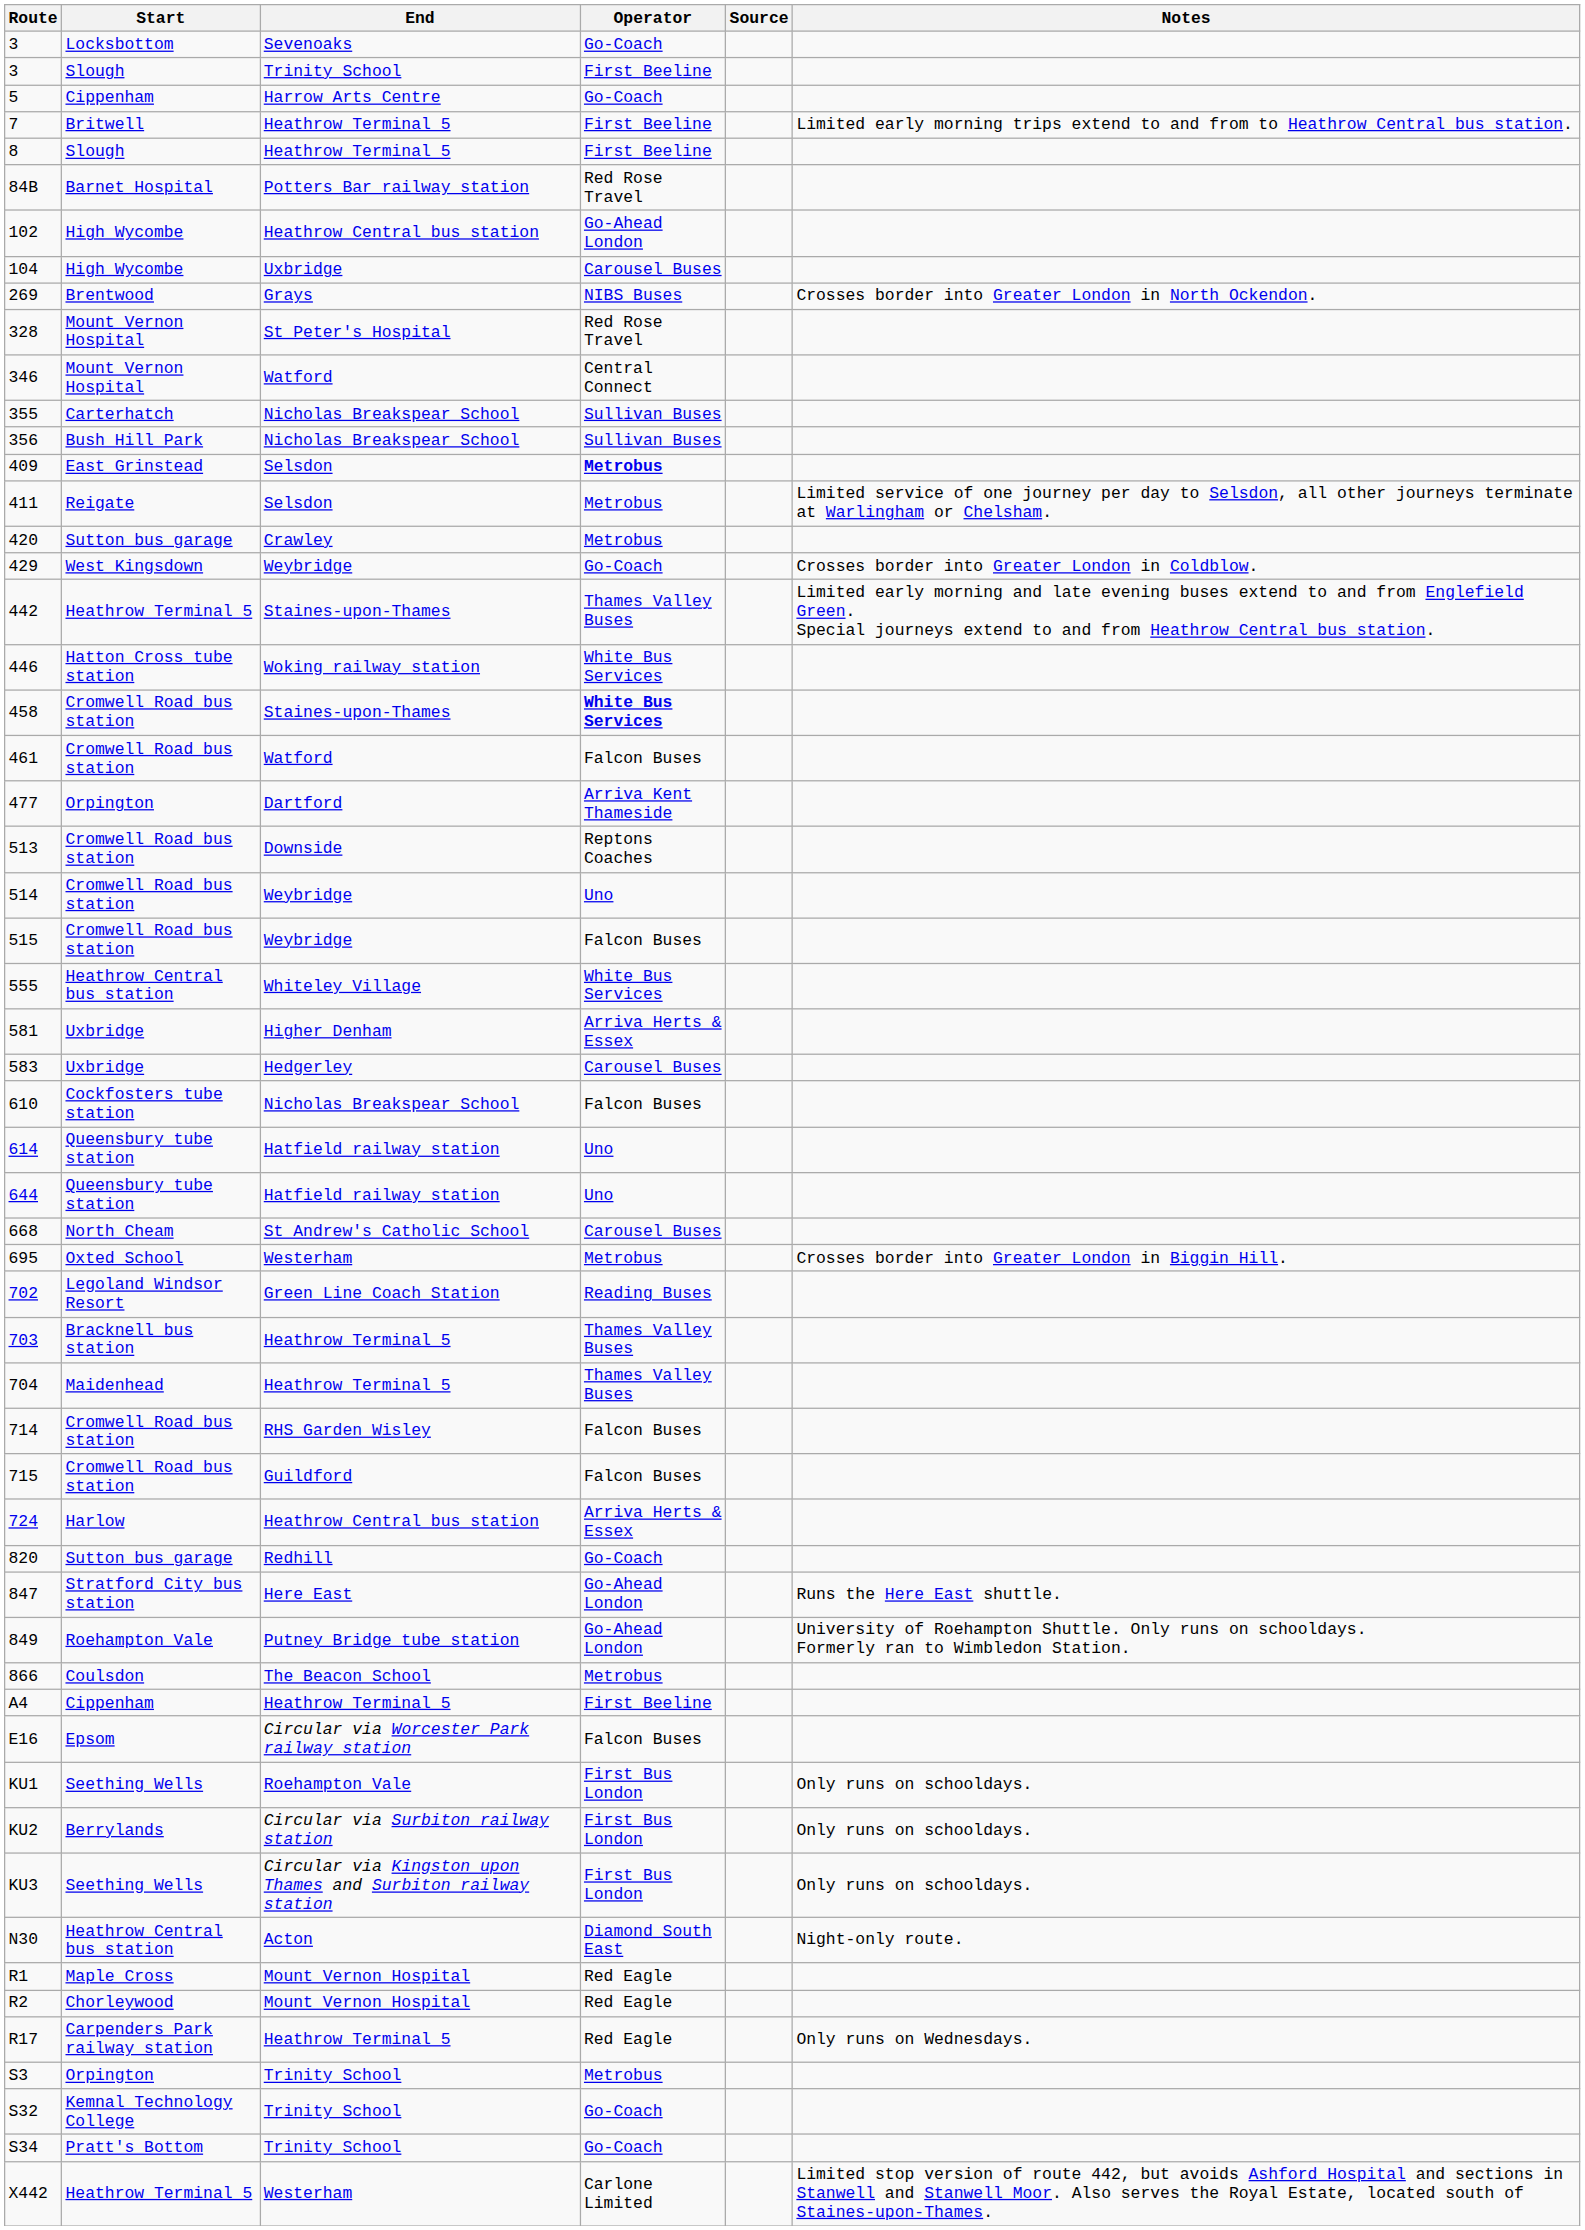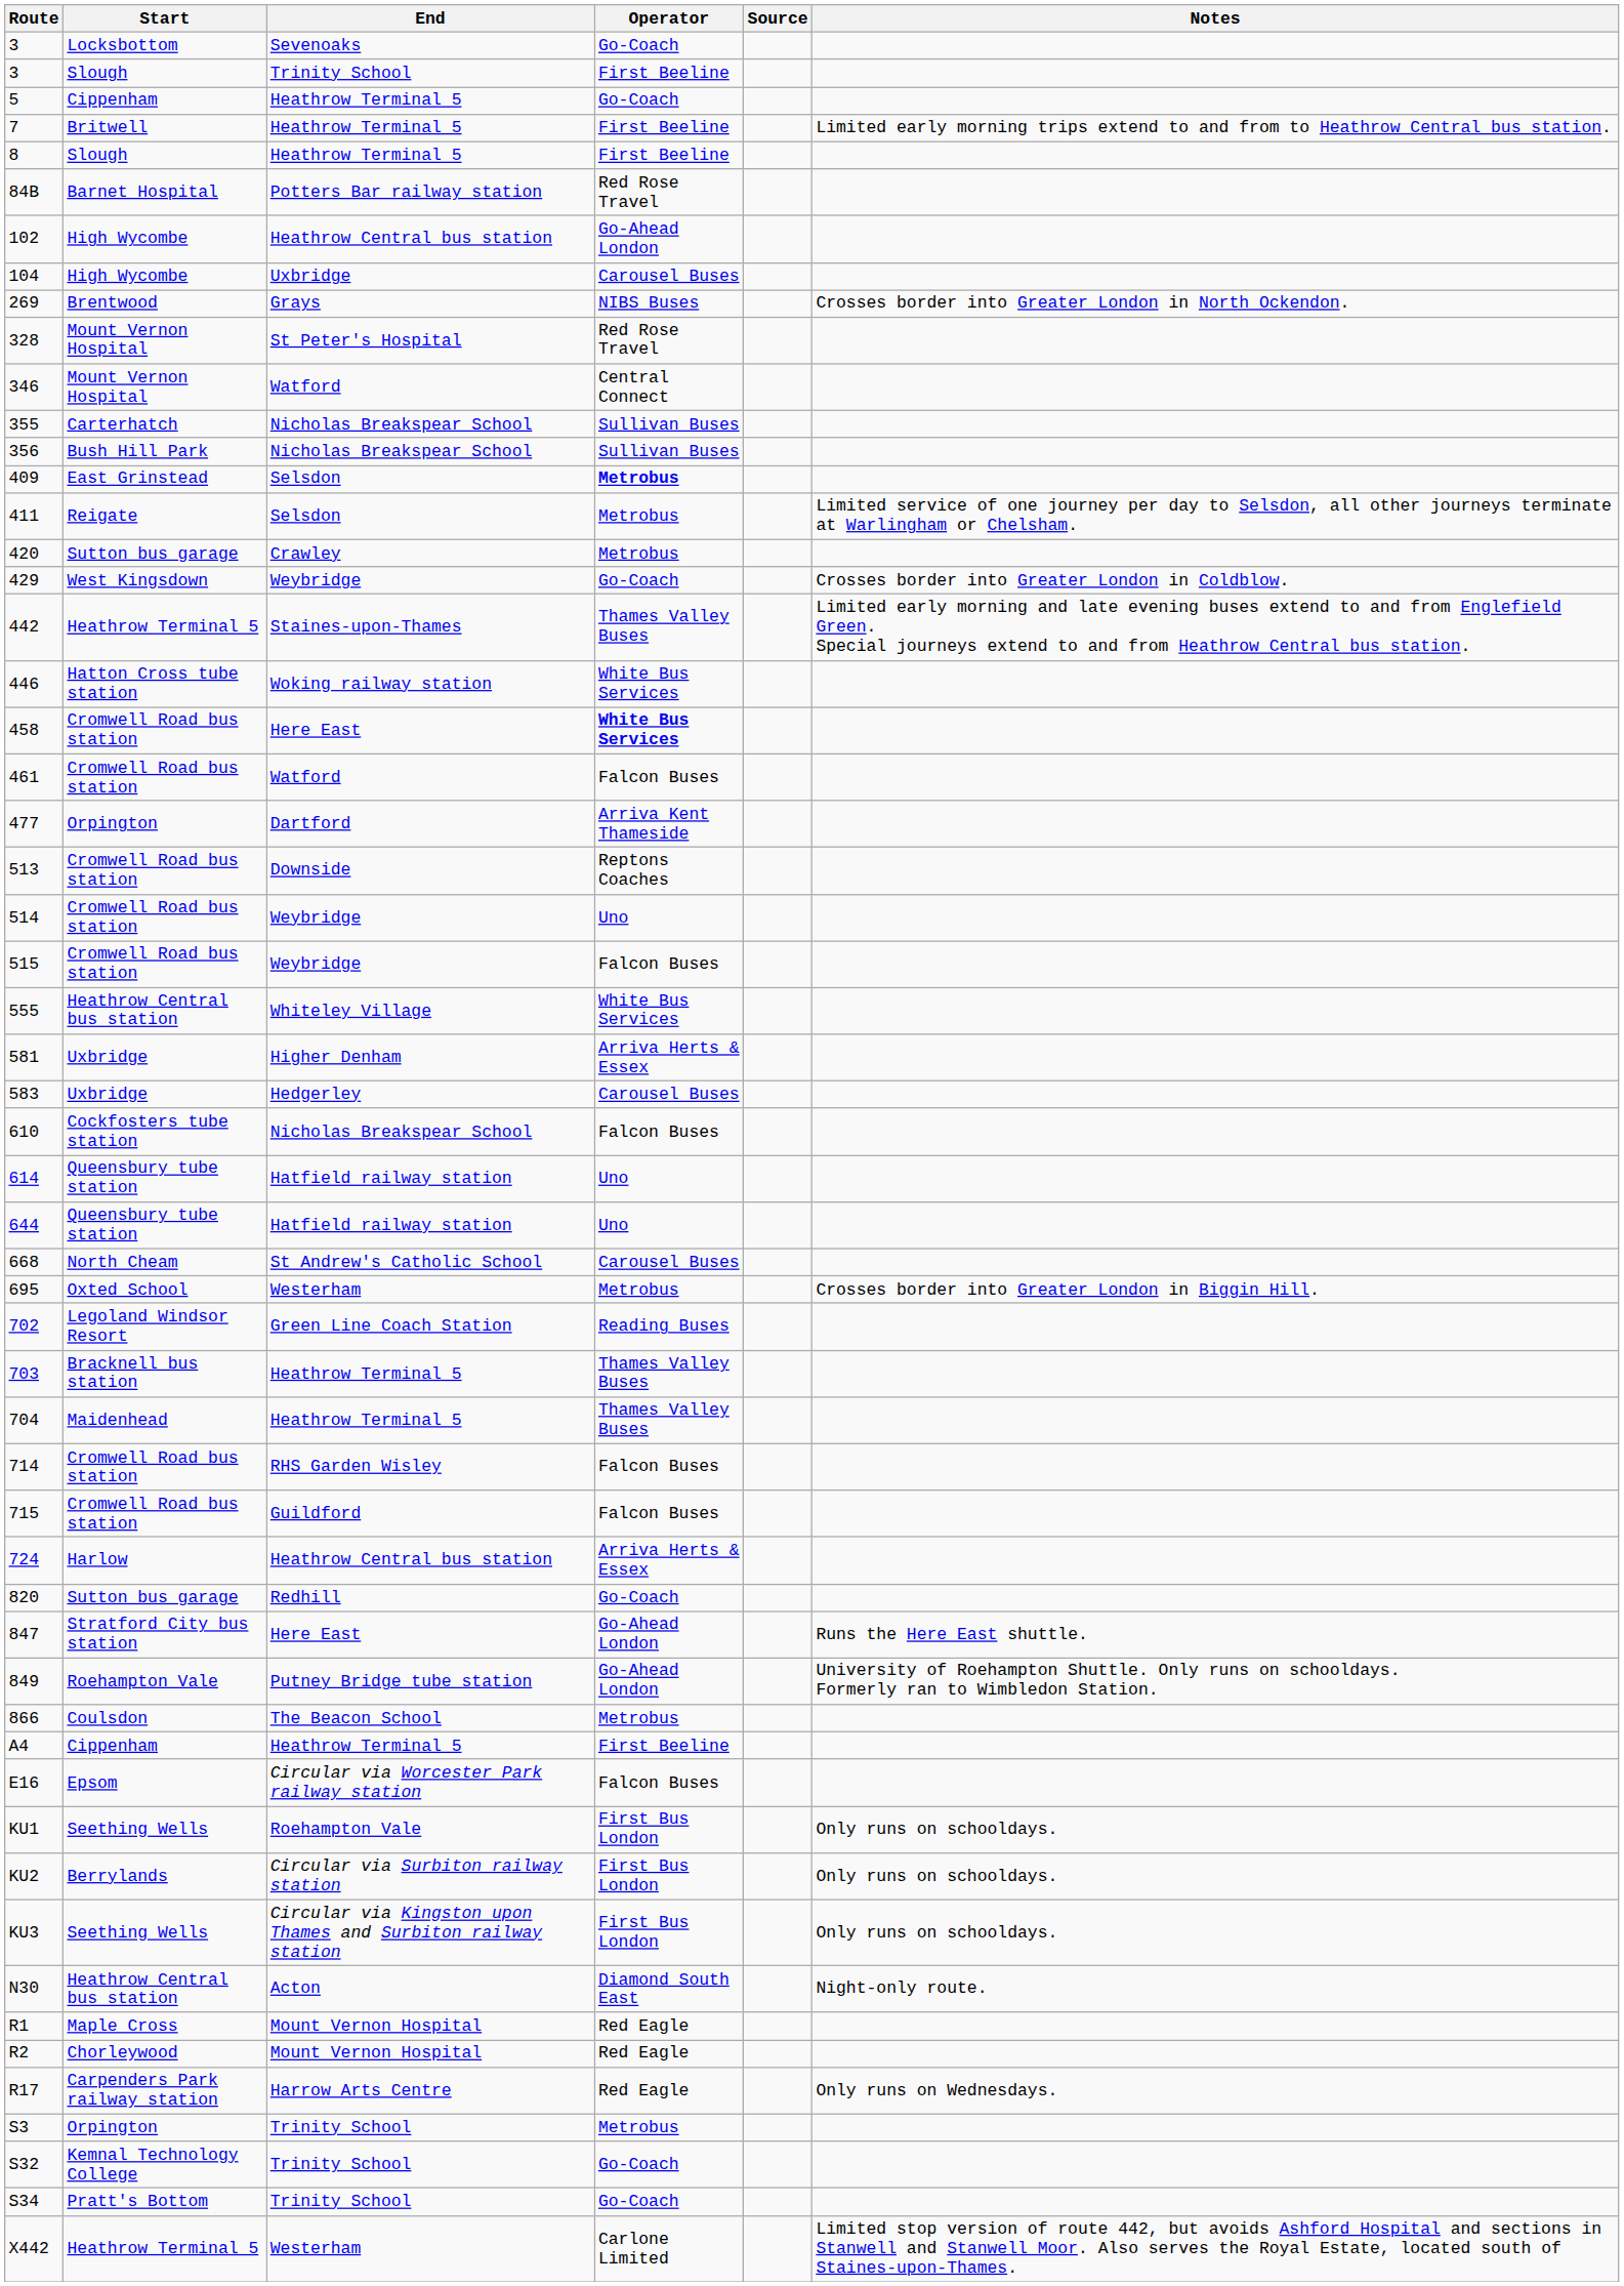5 | End: Harrow Arts Centre -> Heathrow Terminal 5
458 | End: Staines-upon-Thames -> Here East
R17 | End: Heathrow Terminal 5 -> Harrow Arts Centre
